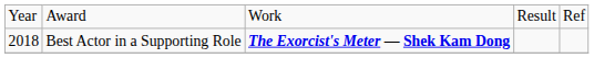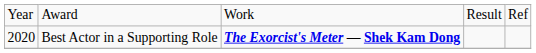Best Actor in a Supporting Role | column 1: 2018 -> 2020
